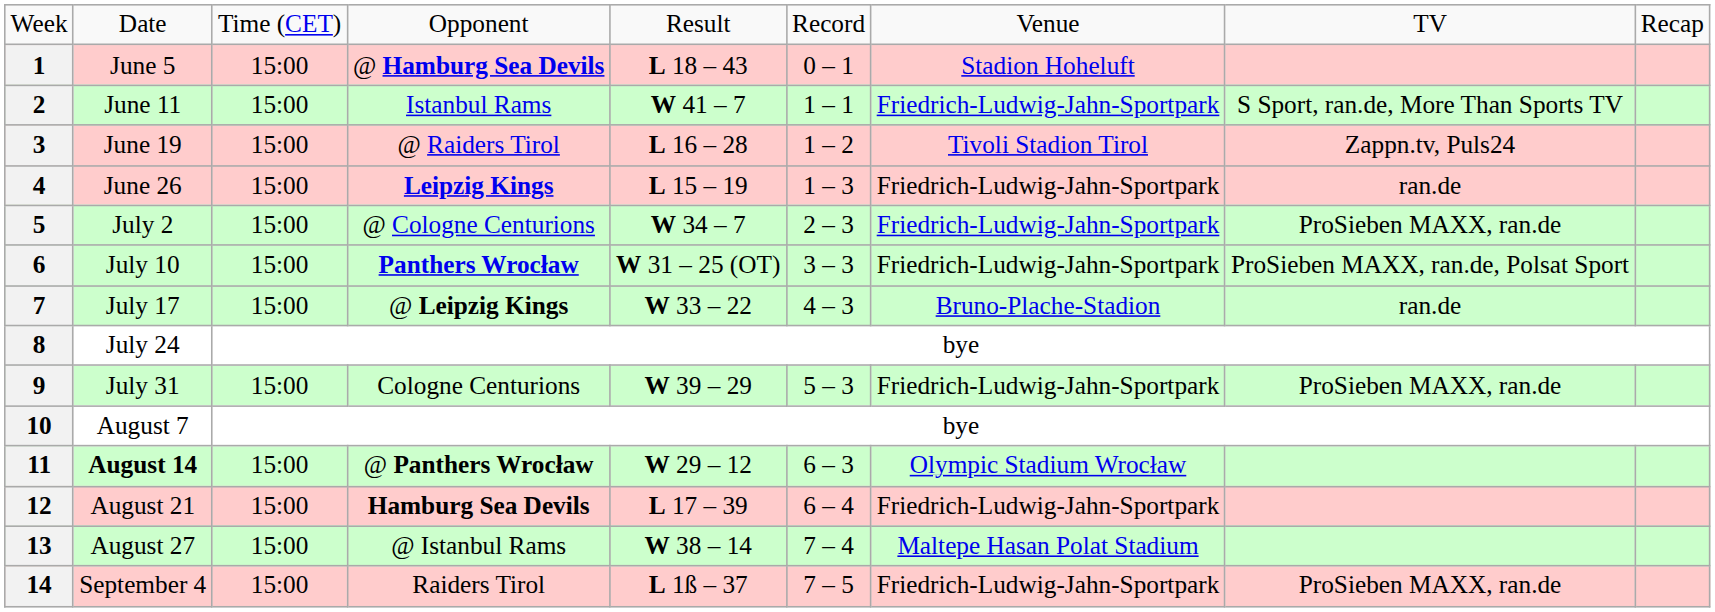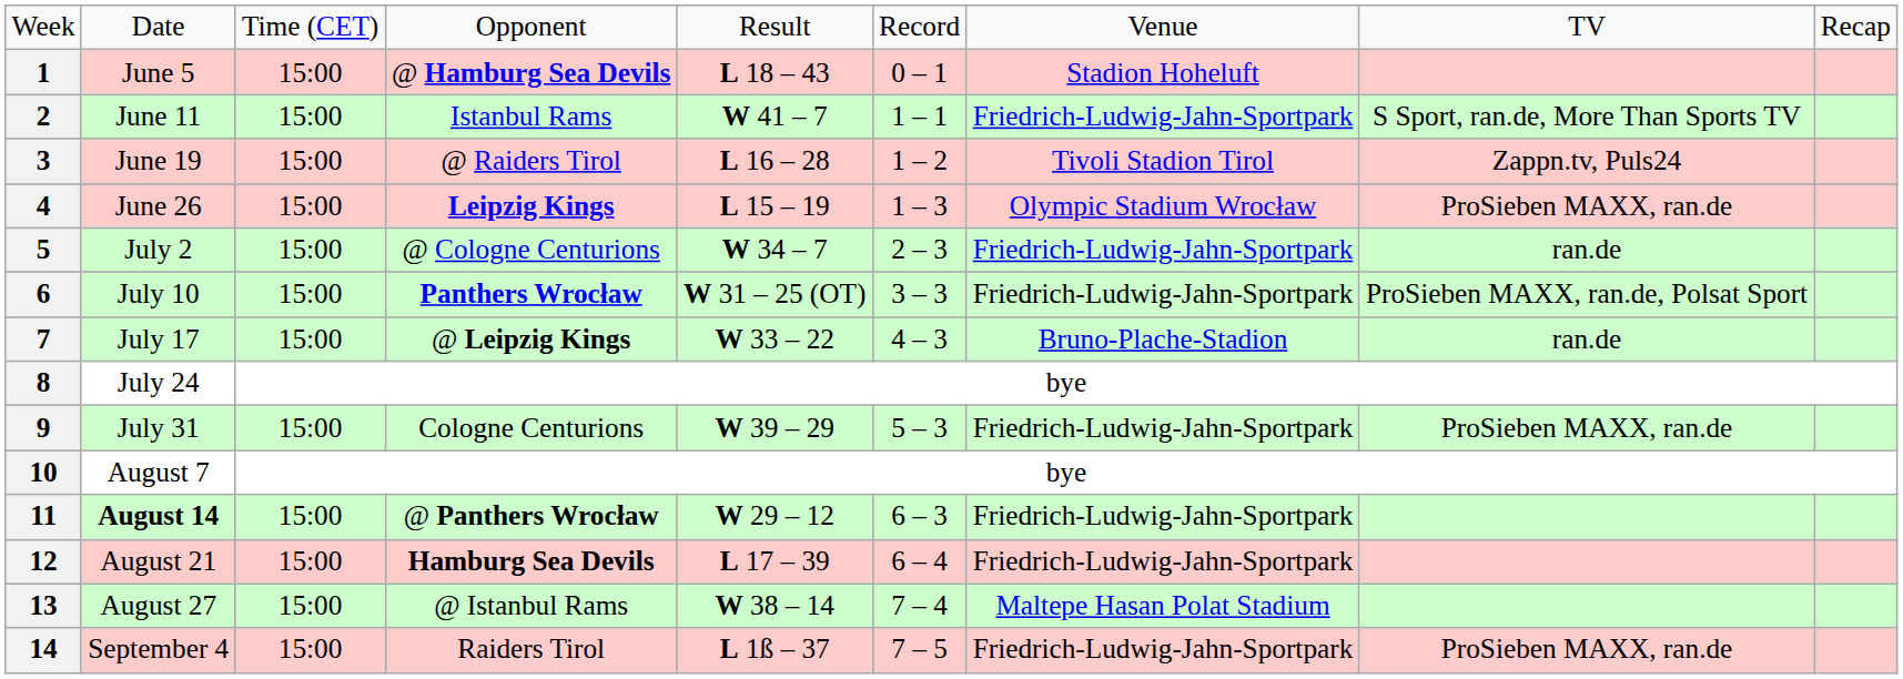4 | column 7: Friedrich-Ludwig-Jahn-Sportpark -> Olympic Stadium Wrocław
4 | column 8: ran.de -> ProSieben MAXX, ran.de
5 | column 8: ProSieben MAXX, ran.de -> ran.de
11 | column 7: Olympic Stadium Wrocław -> Friedrich-Ludwig-Jahn-Sportpark
